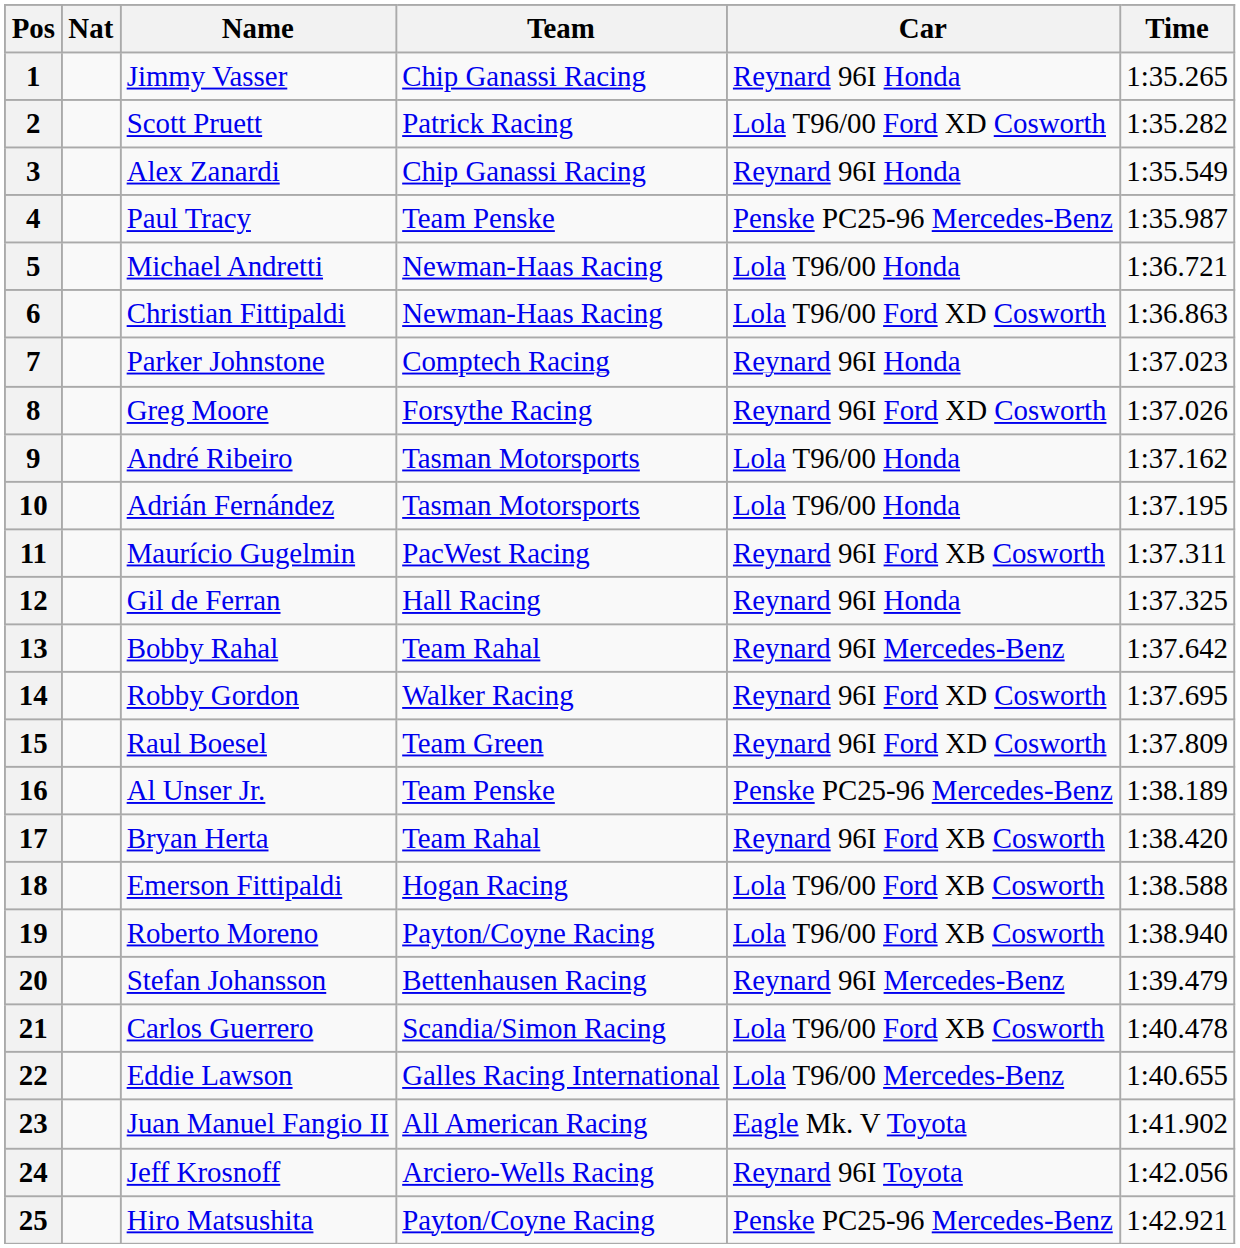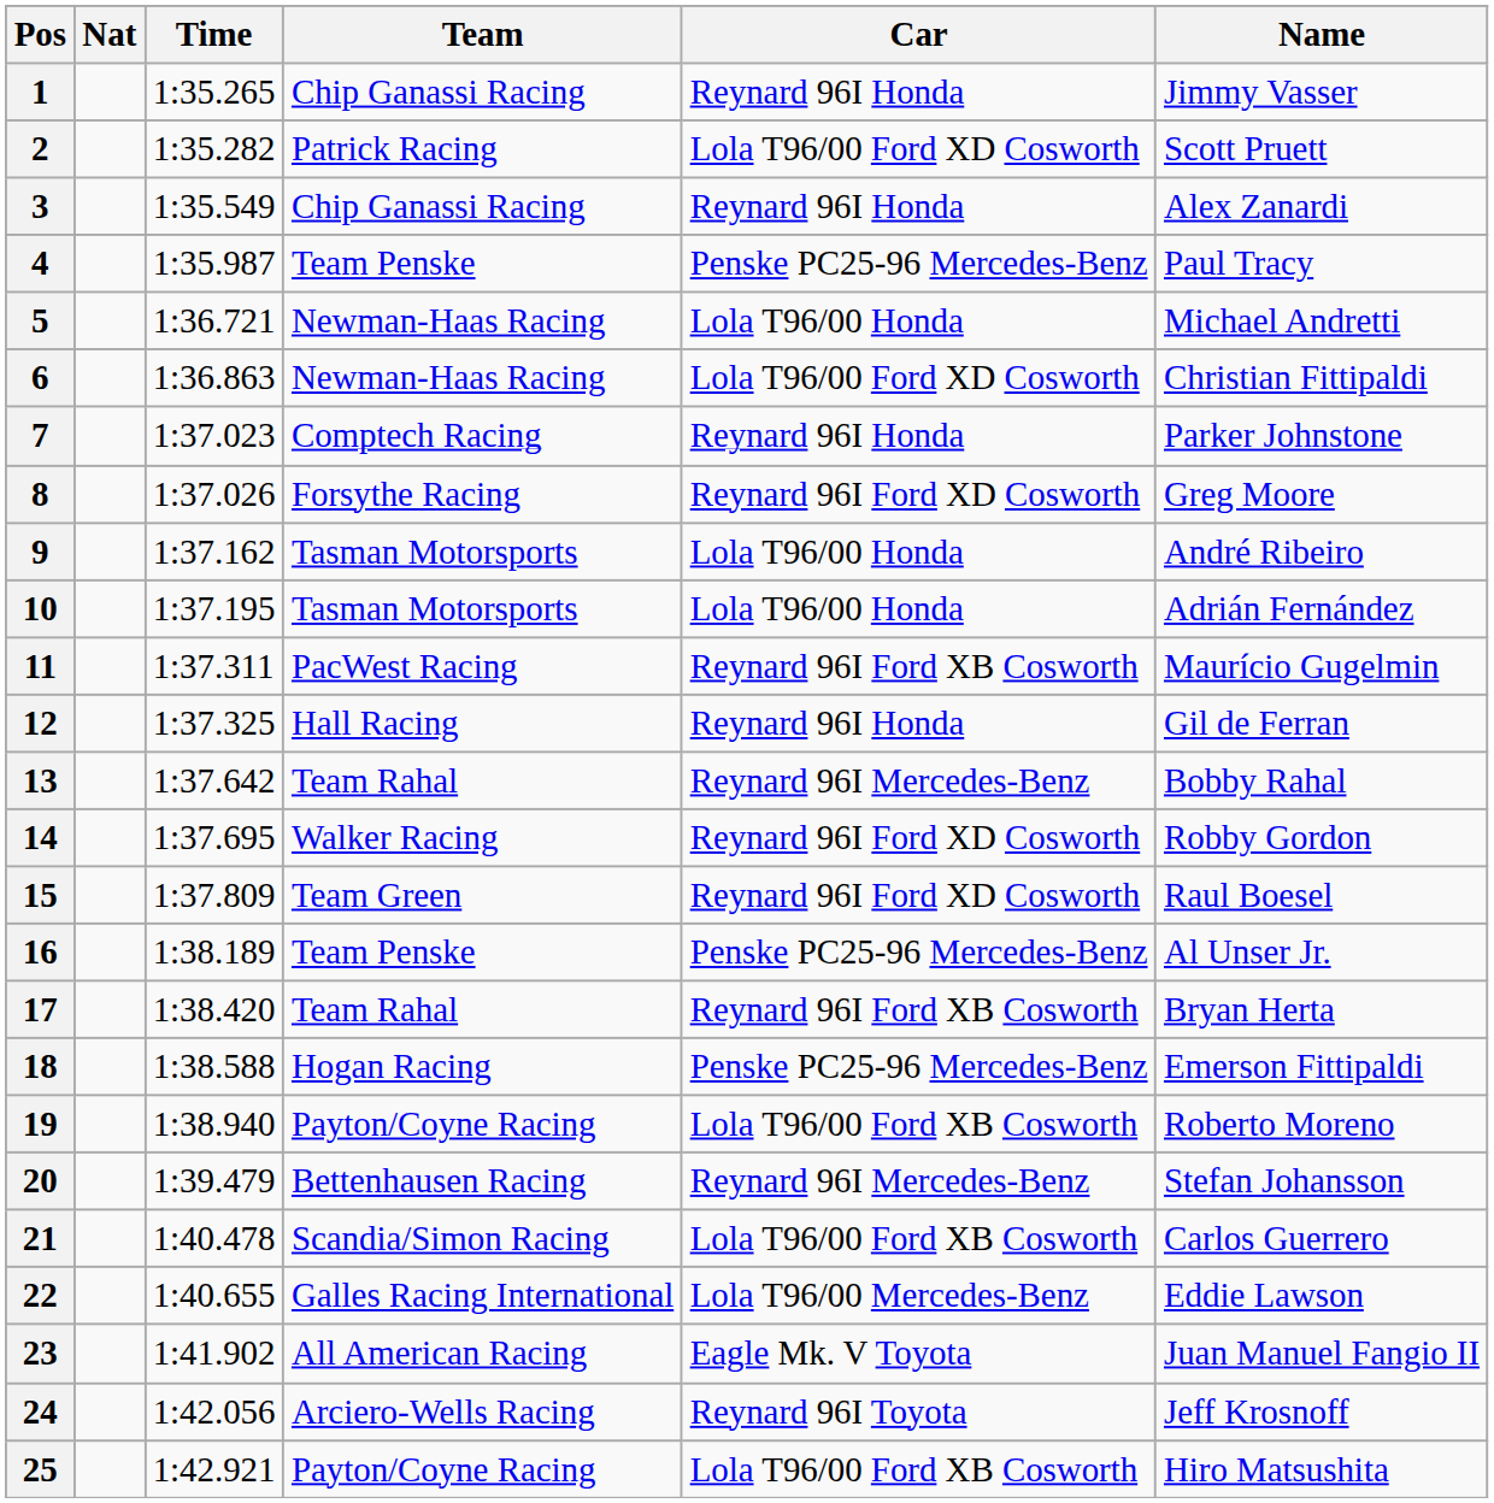columns swapped: Name <-> Time
18 | Car: Lola T96/00 Ford XB Cosworth -> Penske PC25-96 Mercedes-Benz
25 | Car: Penske PC25-96 Mercedes-Benz -> Lola T96/00 Ford XB Cosworth
